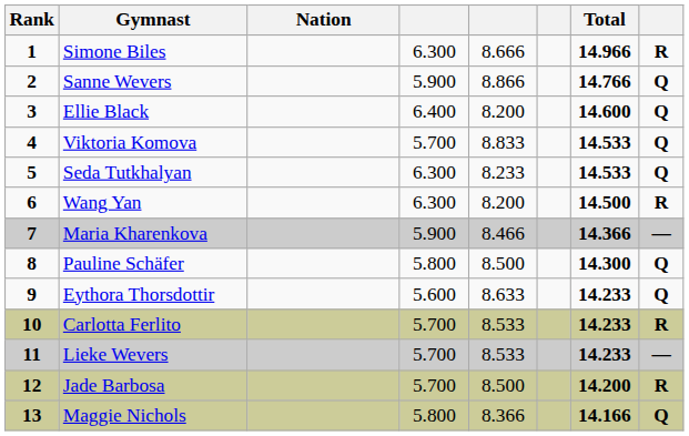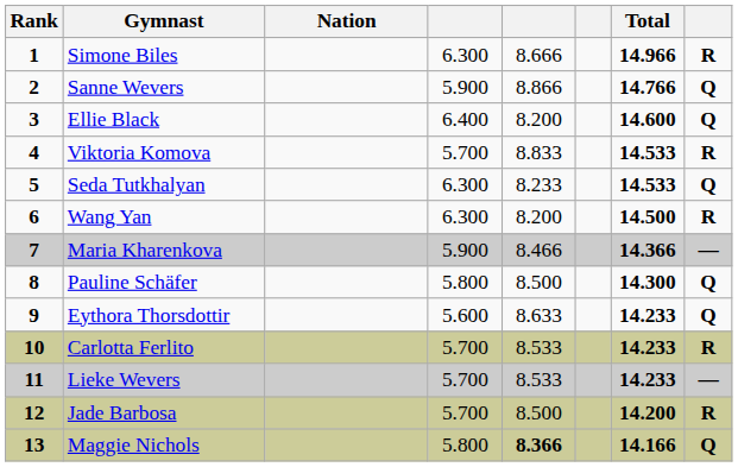Viktoria Komova | column 8: Q -> R
Maggie Nichols | column 5: normal -> bold
